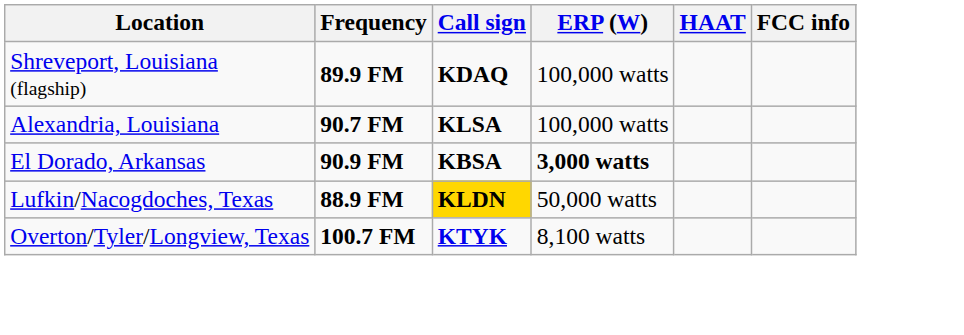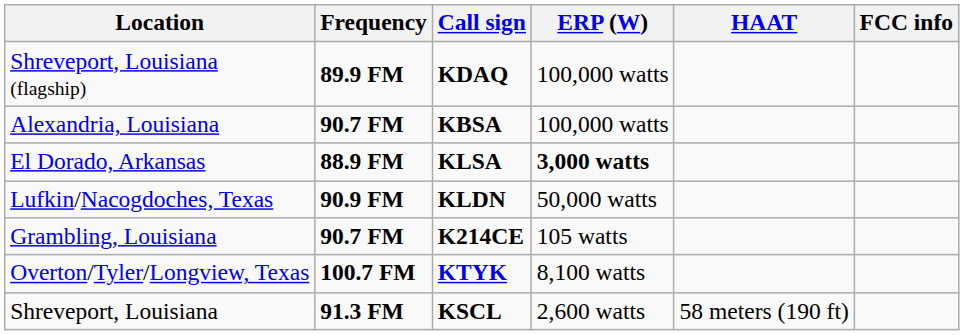Alexandria, Louisiana | Call sign: KLSA -> KBSA
El Dorado, Arkansas | Frequency: 90.9 FM -> 88.9 FM
El Dorado, Arkansas | Call sign: KBSA -> KLSA
Lufkin/Nacogdoches, Texas | Frequency: 88.9 FM -> 90.9 FM
Lufkin/Nacogdoches, Texas | Call sign: gold background -> no background
+ row: Grambling, Louisiana | 90.7 FM | K214CE | 105 watts
+ row: Shreveport, Louisiana | 91.3 FM | KSCL | 2,600 watts | 58 meters (190 ft)
